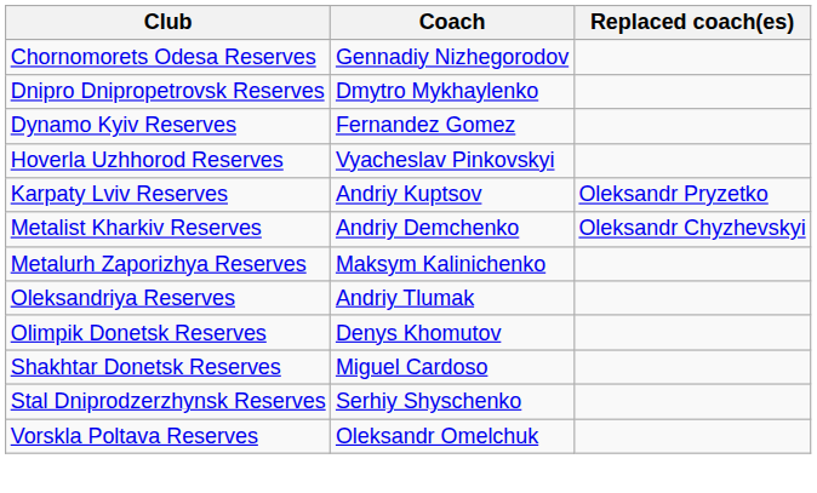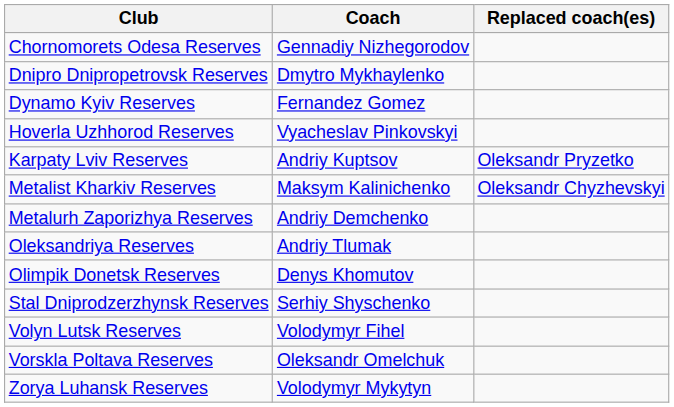Metalist Kharkiv Reserves | Coach: Andriy Demchenko -> Maksym Kalinichenko
Metalurh Zaporizhya Reserves | Coach: Maksym Kalinichenko -> Andriy Demchenko
- row: Shakhtar Donetsk Reserves | Miguel Cardoso
+ row: Volyn Lutsk Reserves | Volodymyr Fihel
+ row: Zorya Luhansk Reserves | Volodymyr Mykytyn
